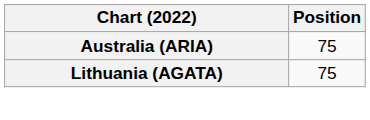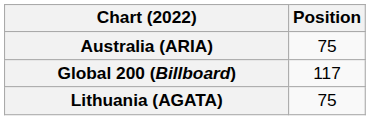+ row: Global 200 (Billboard) | 117
